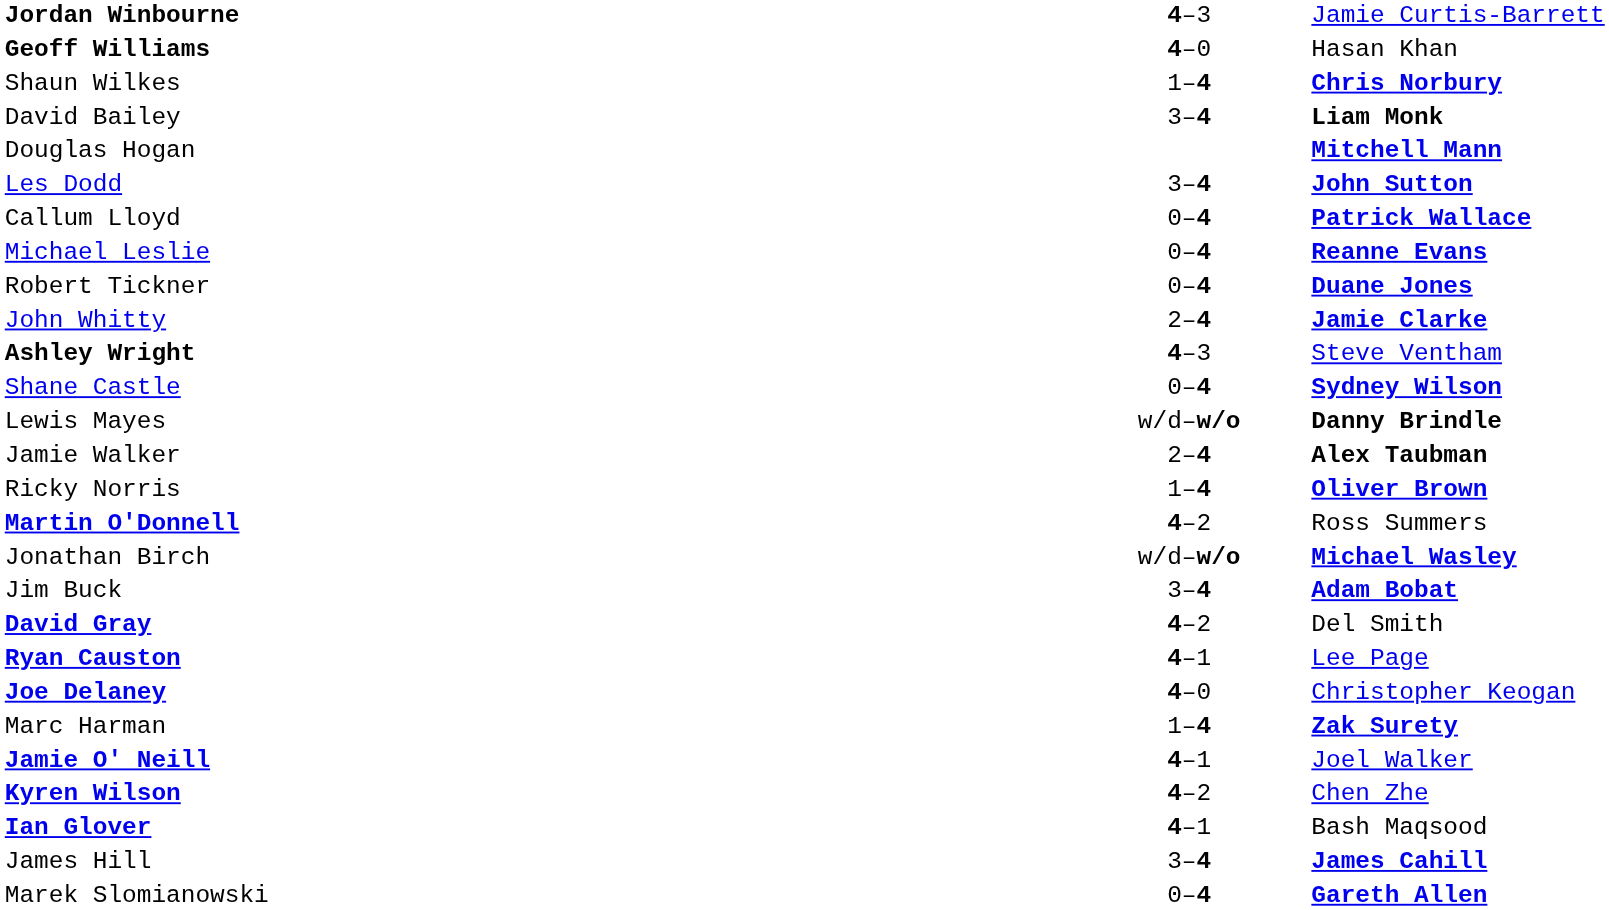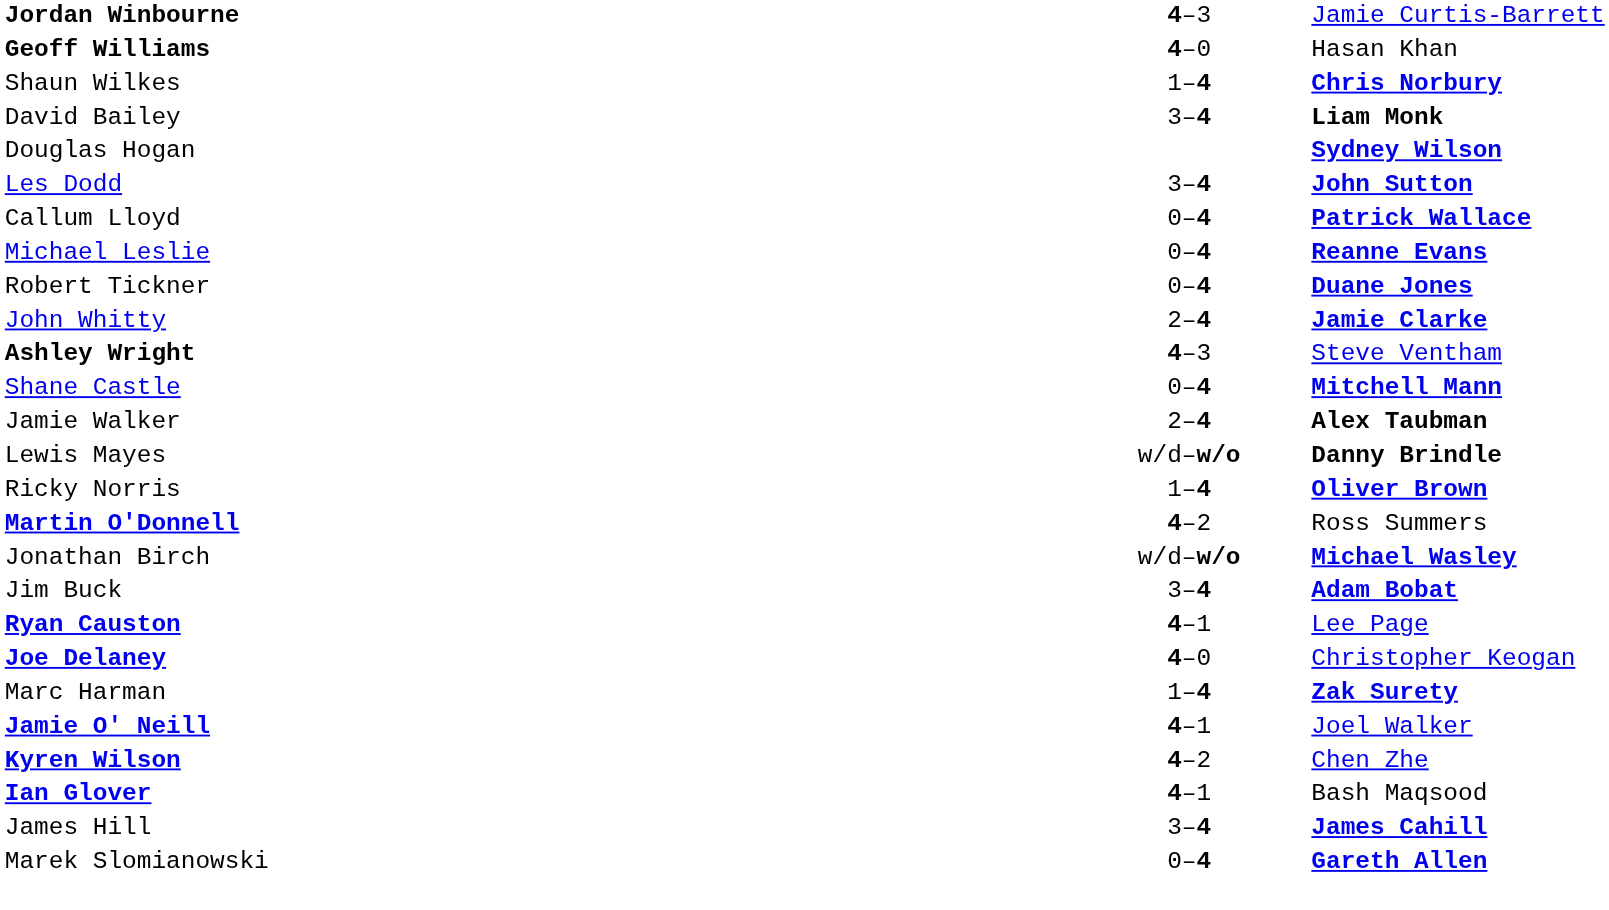Douglas Hogan | column 3: Mitchell Mann -> Sydney Wilson
Shane Castle | column 3: Sydney Wilson -> Mitchell Mann
rows swapped: Jamie Walker <-> Lewis Mayes
- row: David Gray | 4–2 | Del Smith
